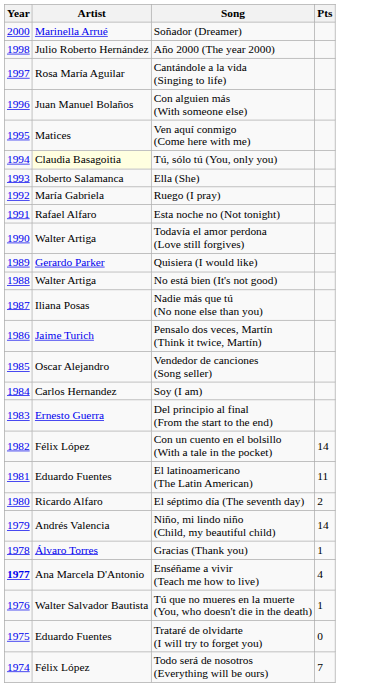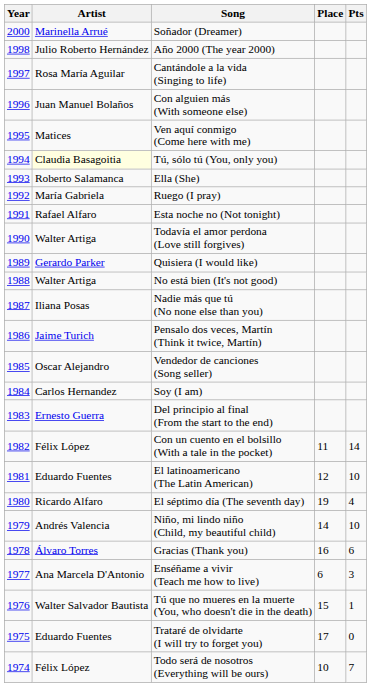+ column: Place | 11 | 12 | 19 | 14 | 16 | 6 | 15 | 17 | 10
El latinoamericano (The Latin American) | Pts: 11 -> 10
El séptimo día (The seventh day) | Pts: 2 -> 4
Niño, mi lindo niño (Child, my beautiful child) | Pts: 14 -> 10
Gracias (Thank you) | Pts: 1 -> 6
Enséñame a vivir (Teach me how to live) | Year: bold -> normal
Enséñame a vivir (Teach me how to live) | Pts: 4 -> 3
